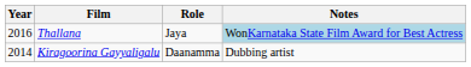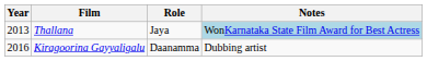Thallana | Year: 2016 -> 2013
Kiragoorina Gayyaligalu | Year: 2014 -> 2016
